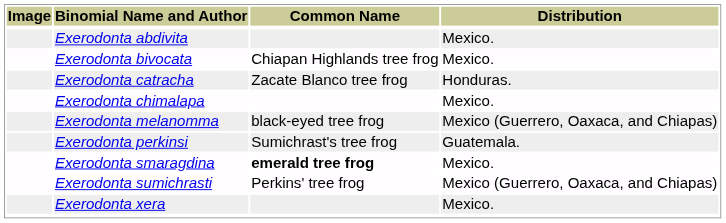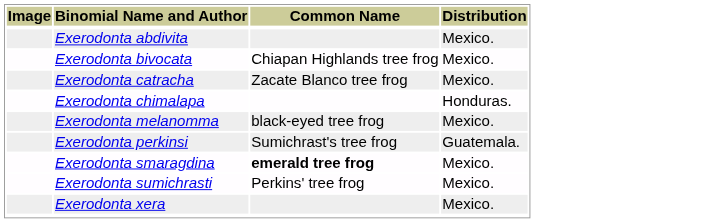Exerodonta catracha | Distribution: Honduras. -> Mexico.
Exerodonta chimalapa | Distribution: Mexico. -> Honduras.
Exerodonta melanomma | Distribution: Mexico (Guerrero, Oaxaca, and Chiapas) -> Mexico.
Exerodonta sumichrasti | Distribution: Mexico (Guerrero, Oaxaca, and Chiapas) -> Mexico.
